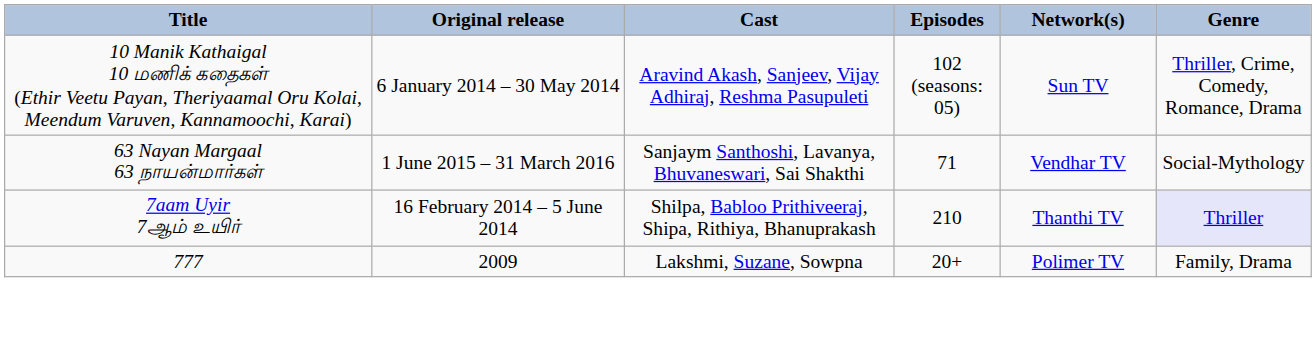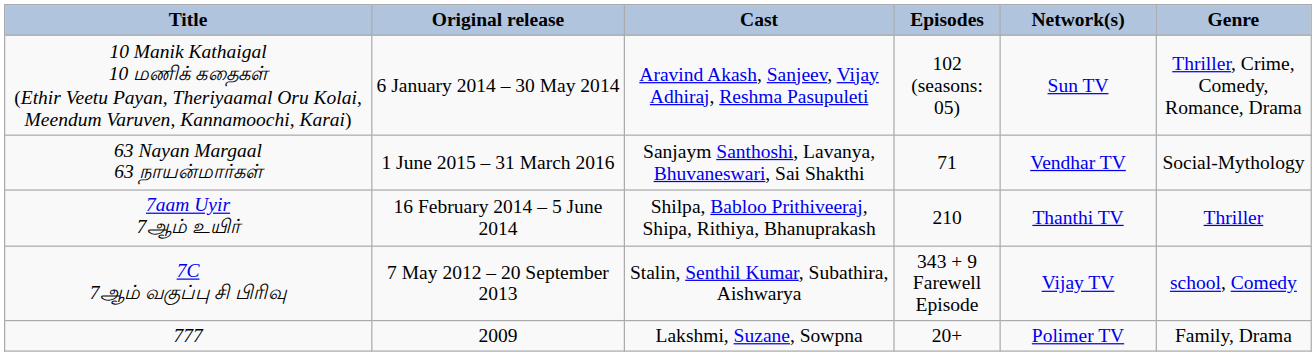7aam Uyir 7ஆம் உயிர் | Genre: lavender background -> no background
+ row: 7C 7ஆம் வகுப்பு சி பிரிவு | 7 May 2012 – 20 September 2013 | Stalin, Senthil Kumar, Subathira, Aishwarya | 343 + 9 Farewell Episode | Vijay TV | school, Comedy
